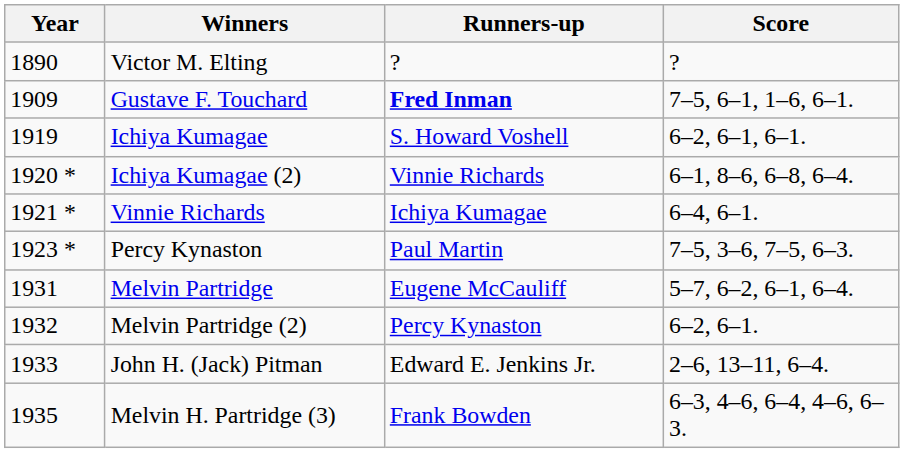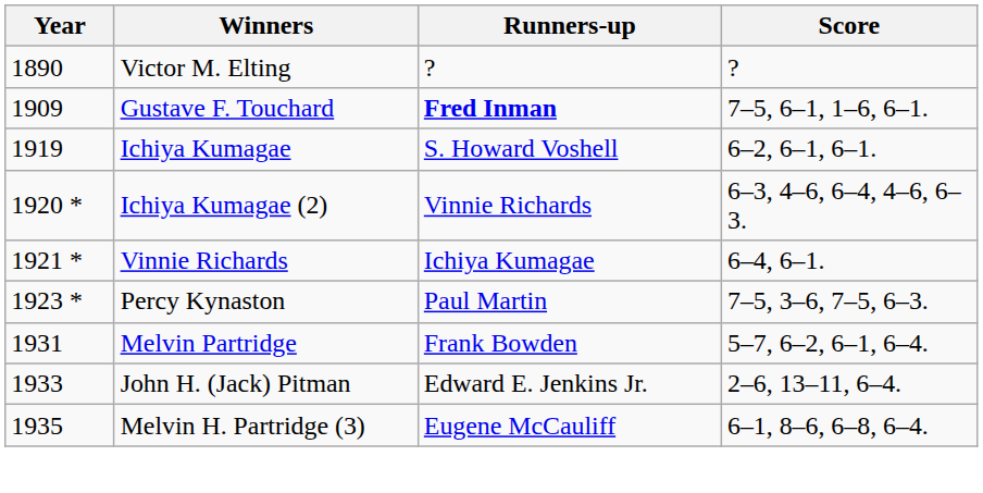Ichiya Kumagae (2) | Score: 6–1, 8–6, 6–8, 6–4. -> 6–3, 4–6, 6–4, 4–6, 6–3.
Melvin Partridge | Runners-up: Eugene McCauliff -> Frank Bowden
- row: 1932 | Melvin Partridge (2) | Percy Kynaston | 6–2, 6–1.
Melvin H. Partridge (3) | Runners-up: Frank Bowden -> Eugene McCauliff
Melvin H. Partridge (3) | Score: 6–3, 4–6, 6–4, 4–6, 6–3. -> 6–1, 8–6, 6–8, 6–4.
